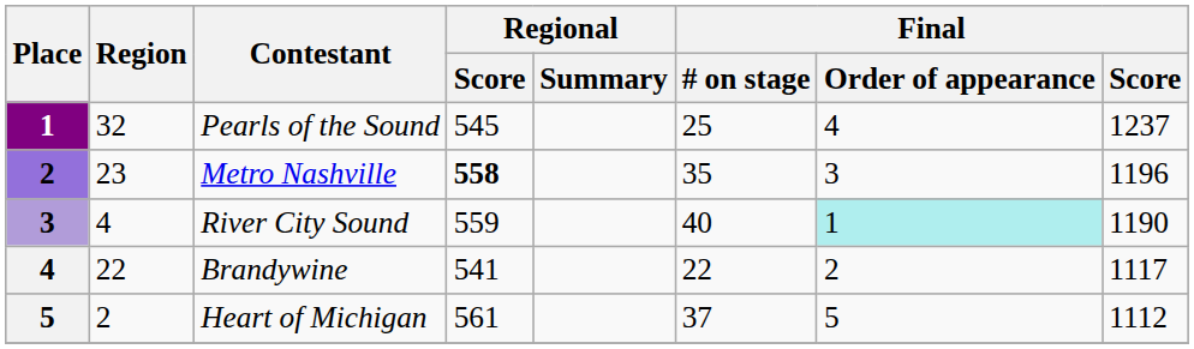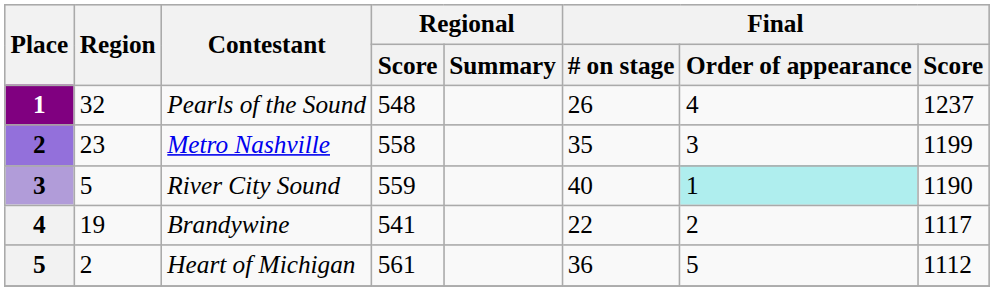Pearls of the Sound | Regional / Score: 545 -> 548
Pearls of the Sound | Final / # on stage: 25 -> 26
Metro Nashville | Regional / Score: bold -> normal
Metro Nashville | Final / Score: 1196 -> 1199
River City Sound | Region: 4 -> 5
Brandywine | Region: 22 -> 19
Heart of Michigan | Final / # on stage: 37 -> 36
